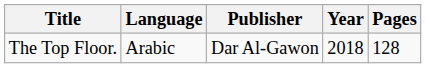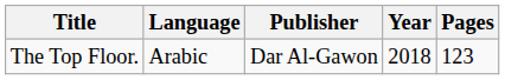The Top Floor. | Pages: 128 -> 123
